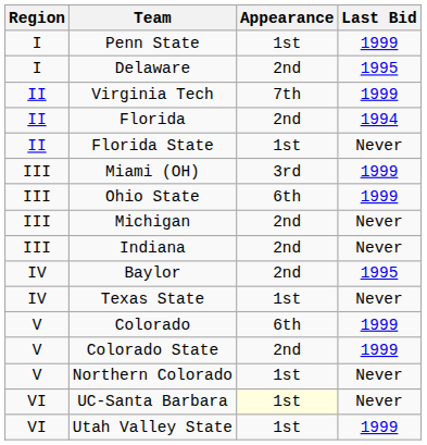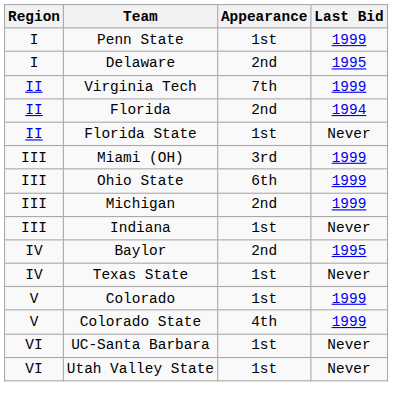Michigan | Last Bid: Never -> 1999
Indiana | Appearance: 2nd -> 1st
Colorado | Appearance: 6th -> 1st
Colorado State | Appearance: 2nd -> 4th
- row: V | Northern Colorado | 1st | Never
UC-Santa Barbara | Appearance: lightyellow background -> no background
Utah Valley State | Last Bid: 1999 -> Never
